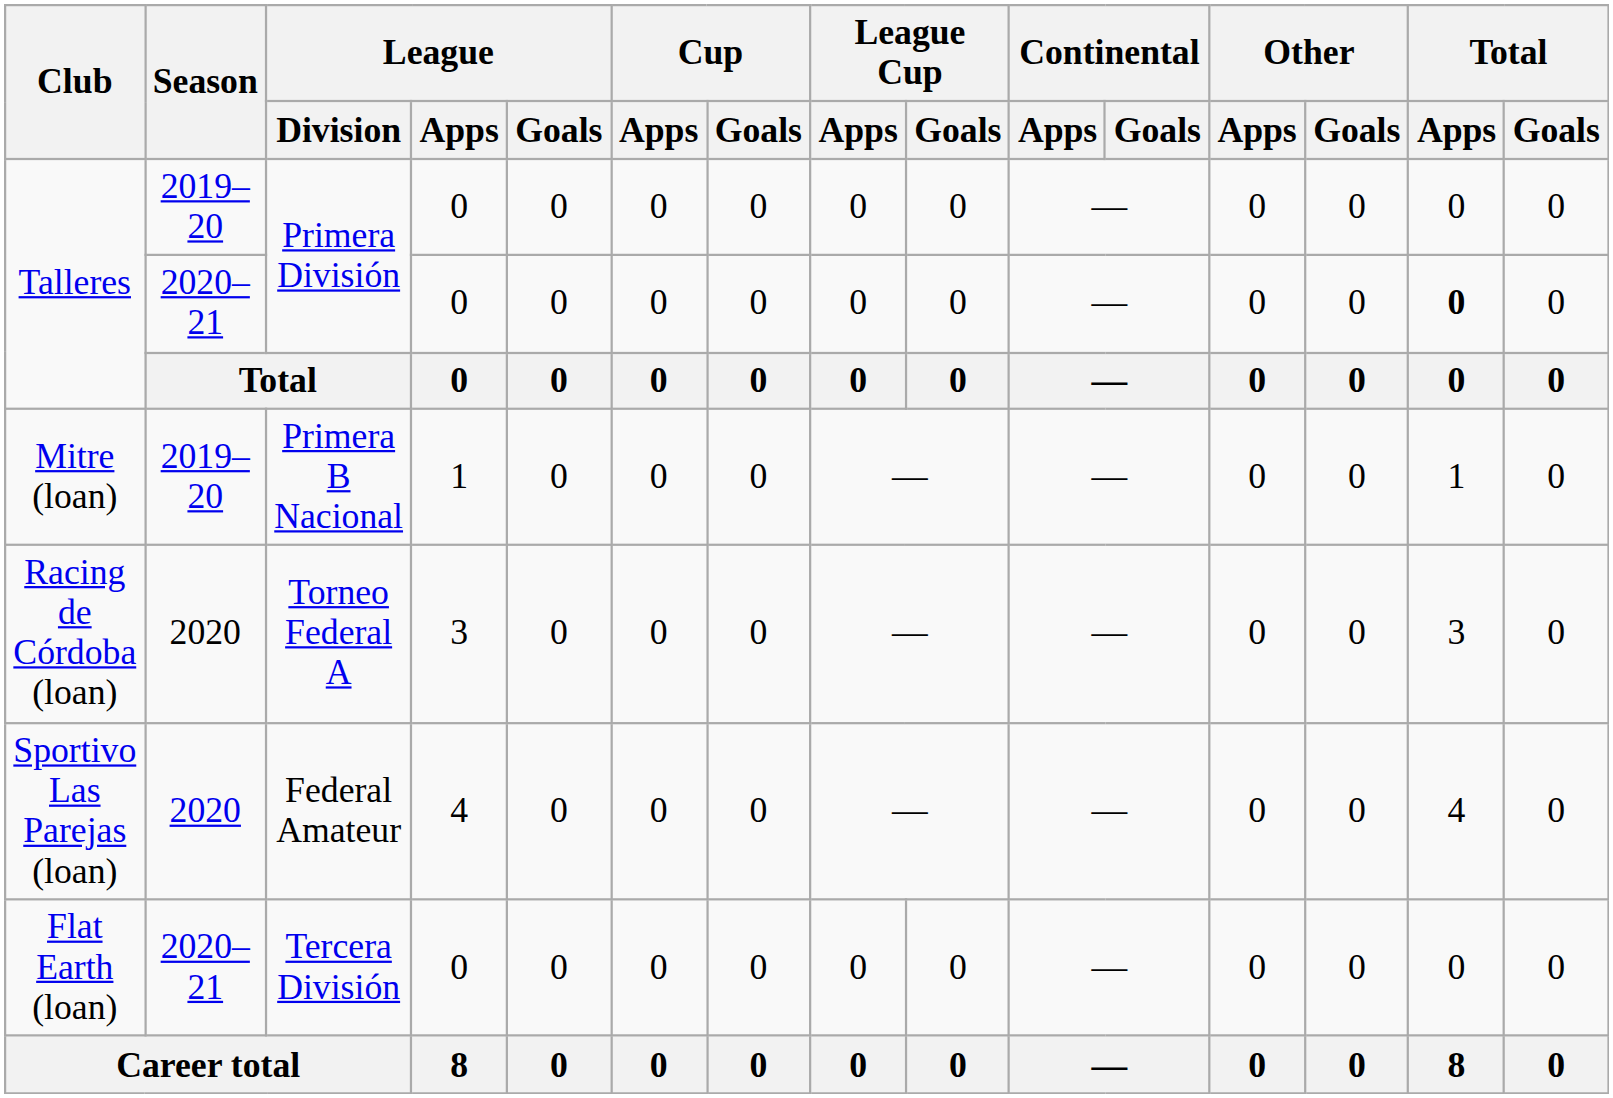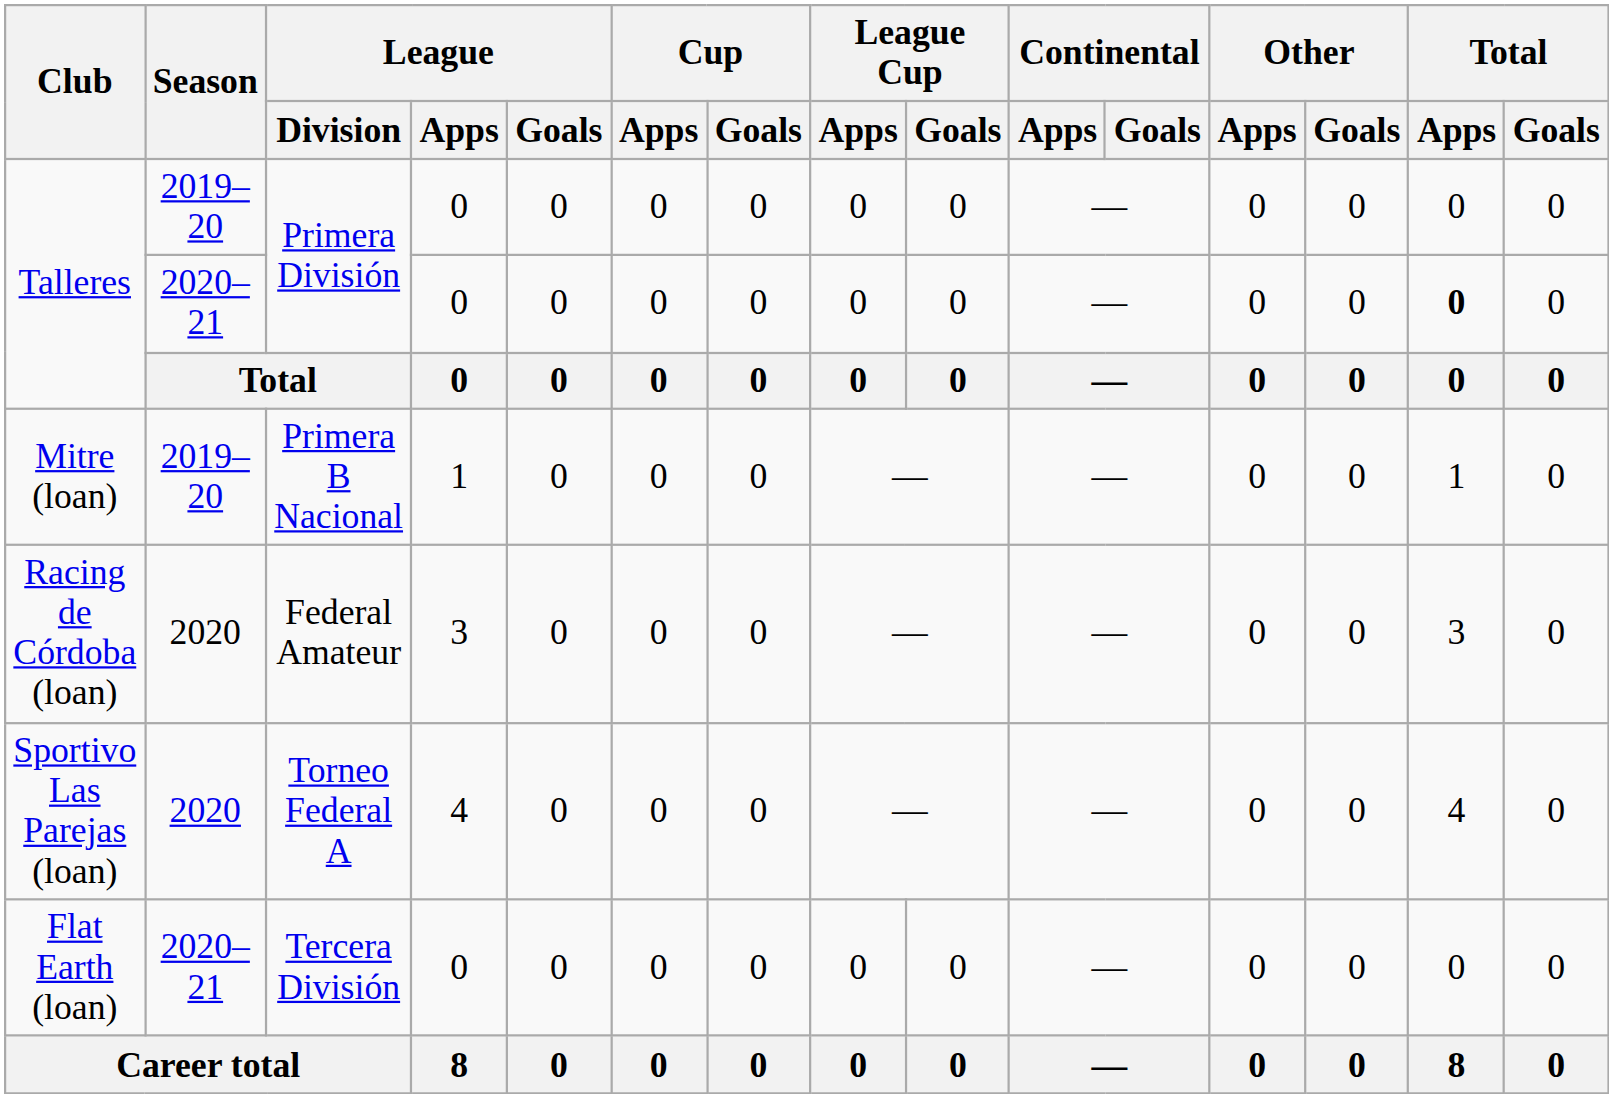Racing de Córdoba (loan) | League / Division: Torneo Federal A -> Federal Amateur
Sportivo Las Parejas (loan) | League / Division: Federal Amateur -> Torneo Federal A
